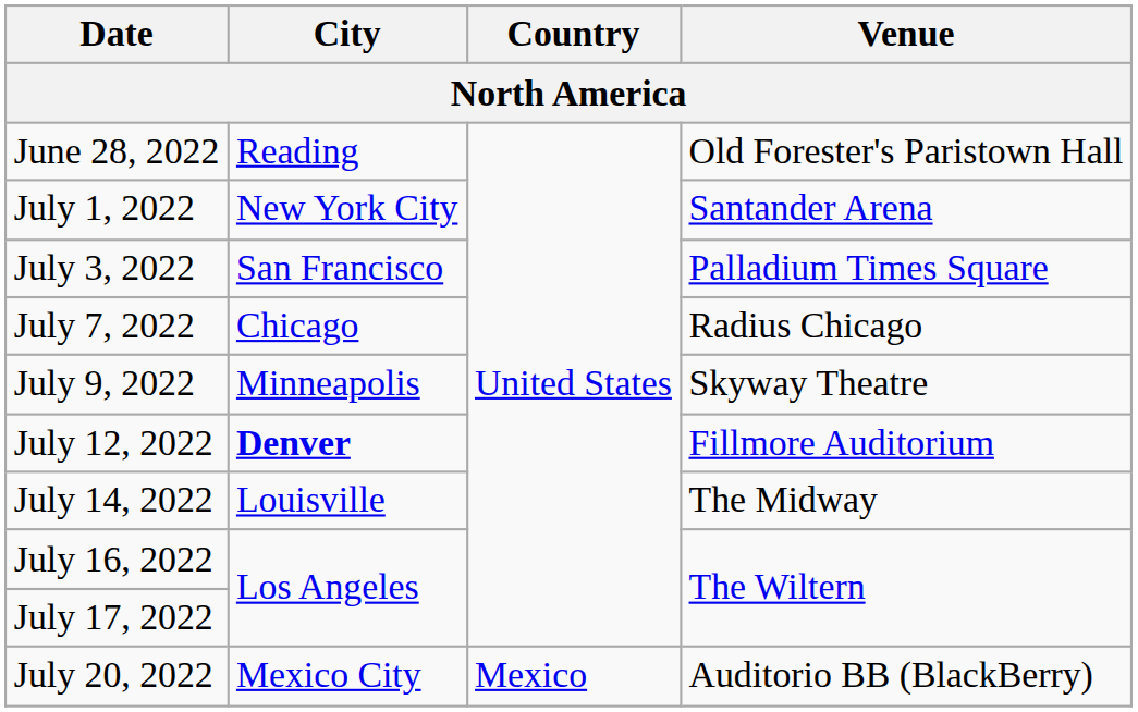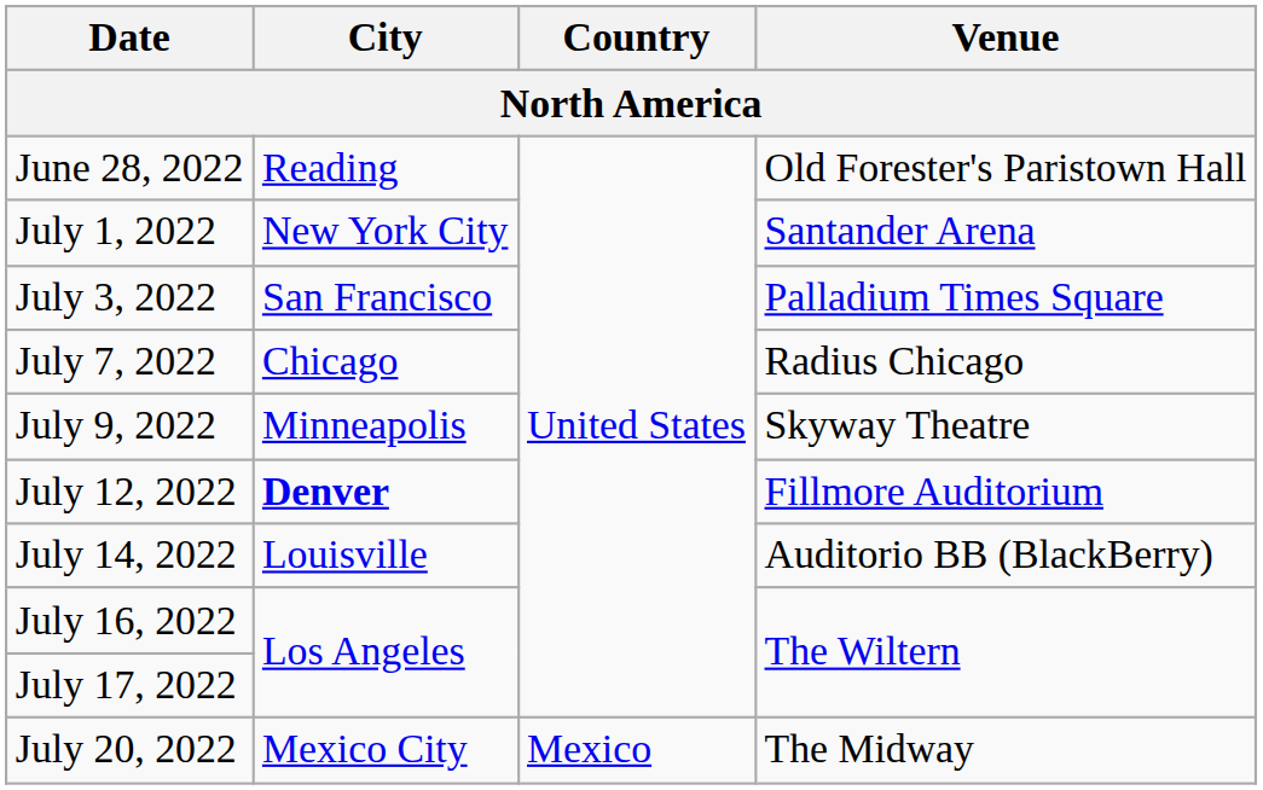July 14, 2022 | Venue: The Midway -> Auditorio BB (BlackBerry)
July 20, 2022 | Venue: Auditorio BB (BlackBerry) -> The Midway
